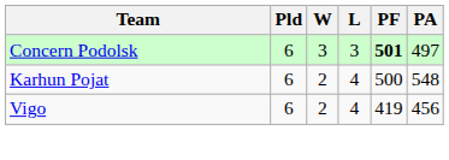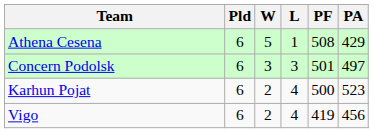+ row: Athena Cesena | 6 | 5 | 1 | 508 | 429
Concern Podolsk | PF: bold -> normal
Karhun Pojat | PA: 548 -> 523
